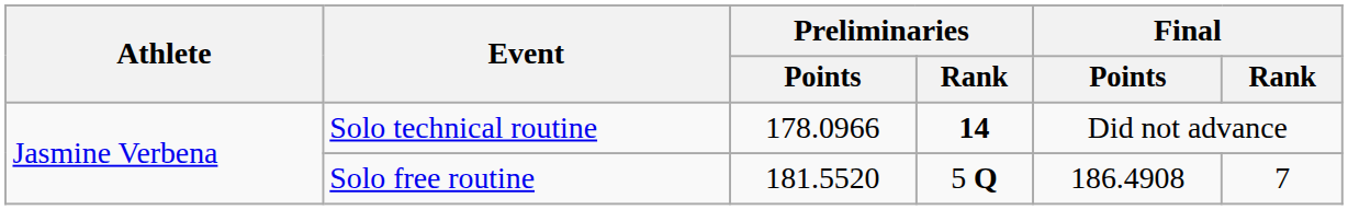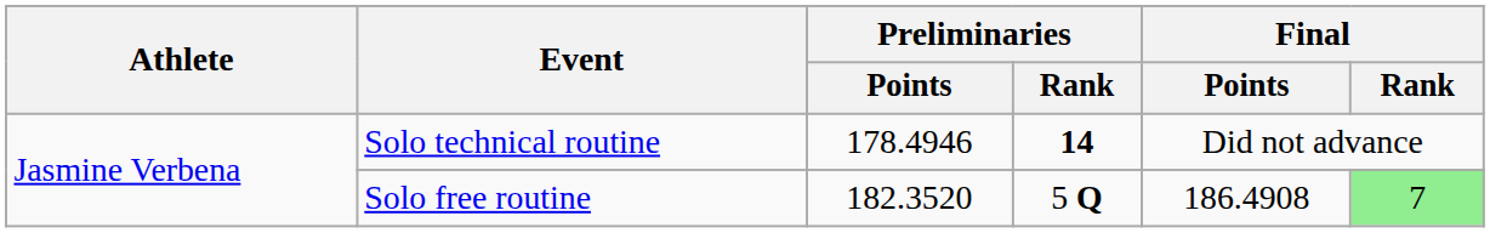Solo technical routine | Preliminaries / Points: 178.0966 -> 178.4946
Solo free routine | Preliminaries / Points: 181.5520 -> 182.3520
Solo free routine | Final / Rank: no background -> lightgreen background
